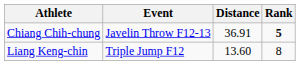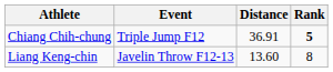Chiang Chih-chung | Event: Javelin Throw F12-13 -> Triple Jump F12
Liang Keng-chin | Event: Triple Jump F12 -> Javelin Throw F12-13
